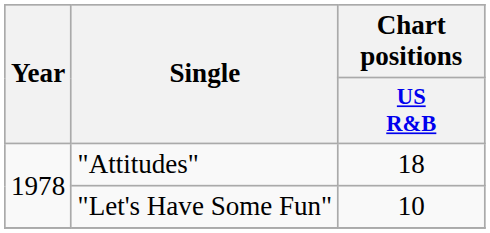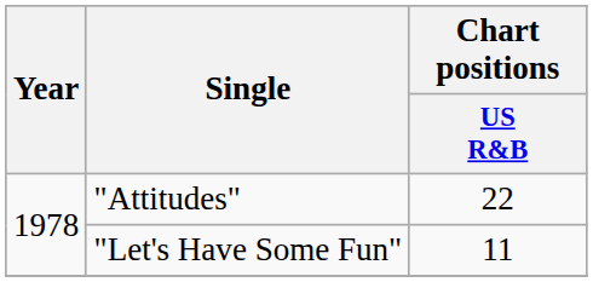"Attitudes" | Chart positions / US R&B: 18 -> 22
"Let's Have Some Fun" | Chart positions / US R&B: 10 -> 11
